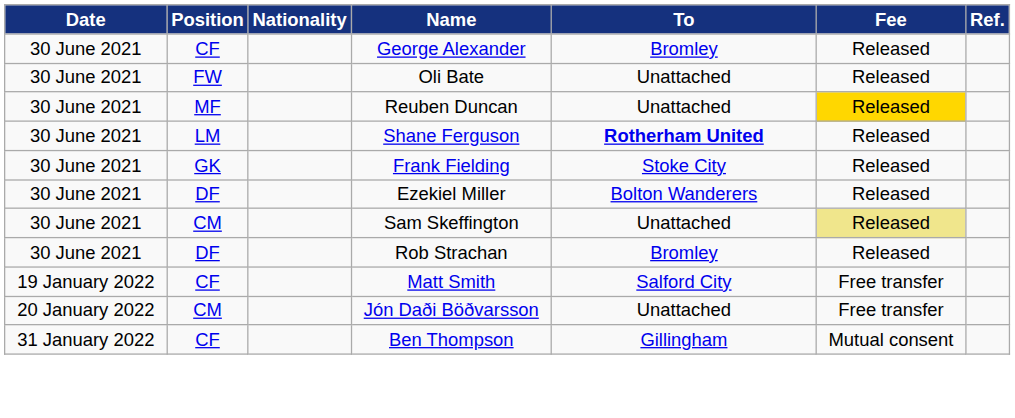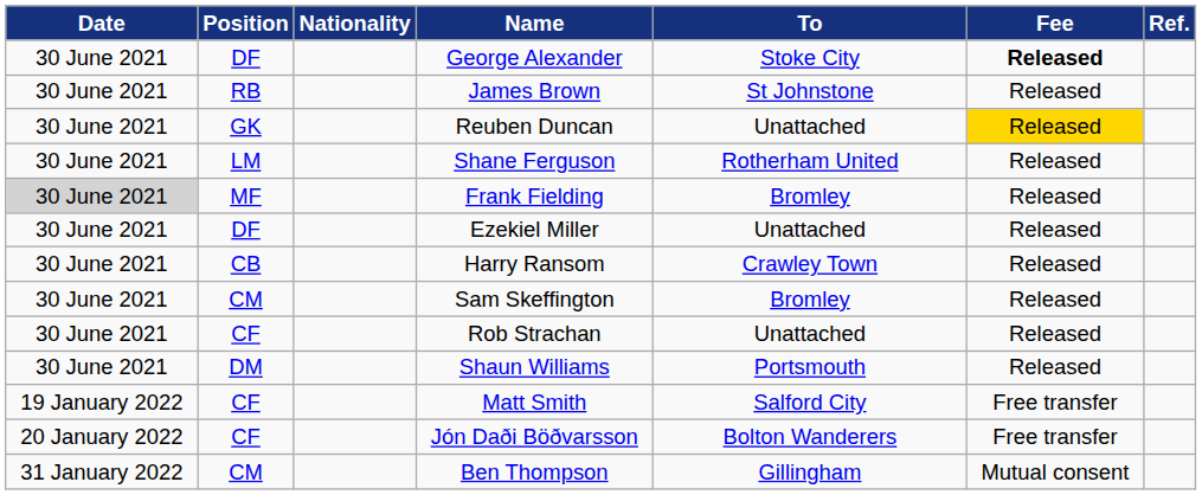George Alexander | Position: CF -> DF
George Alexander | To: Bromley -> Stoke City
George Alexander | Fee: normal -> bold
- row: 30 June 2021 | FW | Oli Bate | Unattached | Released
+ row: 30 June 2021 | RB | James Brown | St Johnstone | Released
Reuben Duncan | Position: MF -> GK
Shane Ferguson | To: bold -> normal
Frank Fielding | Date: no background -> lightgrey background
Frank Fielding | Position: GK -> MF
Frank Fielding | To: Stoke City -> Bromley
Ezekiel Miller | To: Bolton Wanderers -> Unattached
+ row: 30 June 2021 | CB | Harry Ransom | Crawley Town | Released
Sam Skeffington | To: Unattached -> Bromley
Sam Skeffington | Fee: khaki background -> no background
Rob Strachan | Position: DF -> CF
Rob Strachan | To: Bromley -> Unattached
+ row: 30 June 2021 | DM | Shaun Williams | Portsmouth | Released
Jón Daði Böðvarsson | Position: CM -> CF
Jón Daði Böðvarsson | To: Unattached -> Bolton Wanderers
Ben Thompson | Position: CF -> CM
